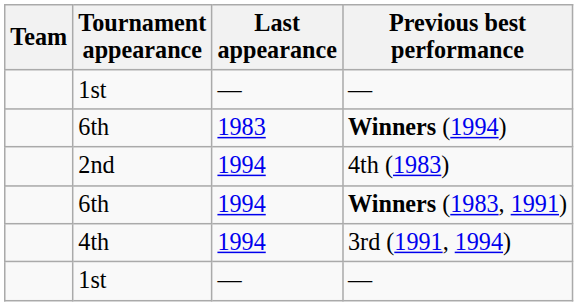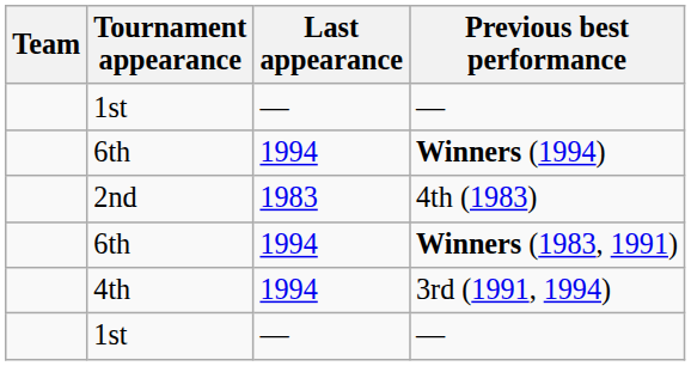Winners (1994) | Last appearance: 1983 -> 1994
4th (1983) | Last appearance: 1994 -> 1983
